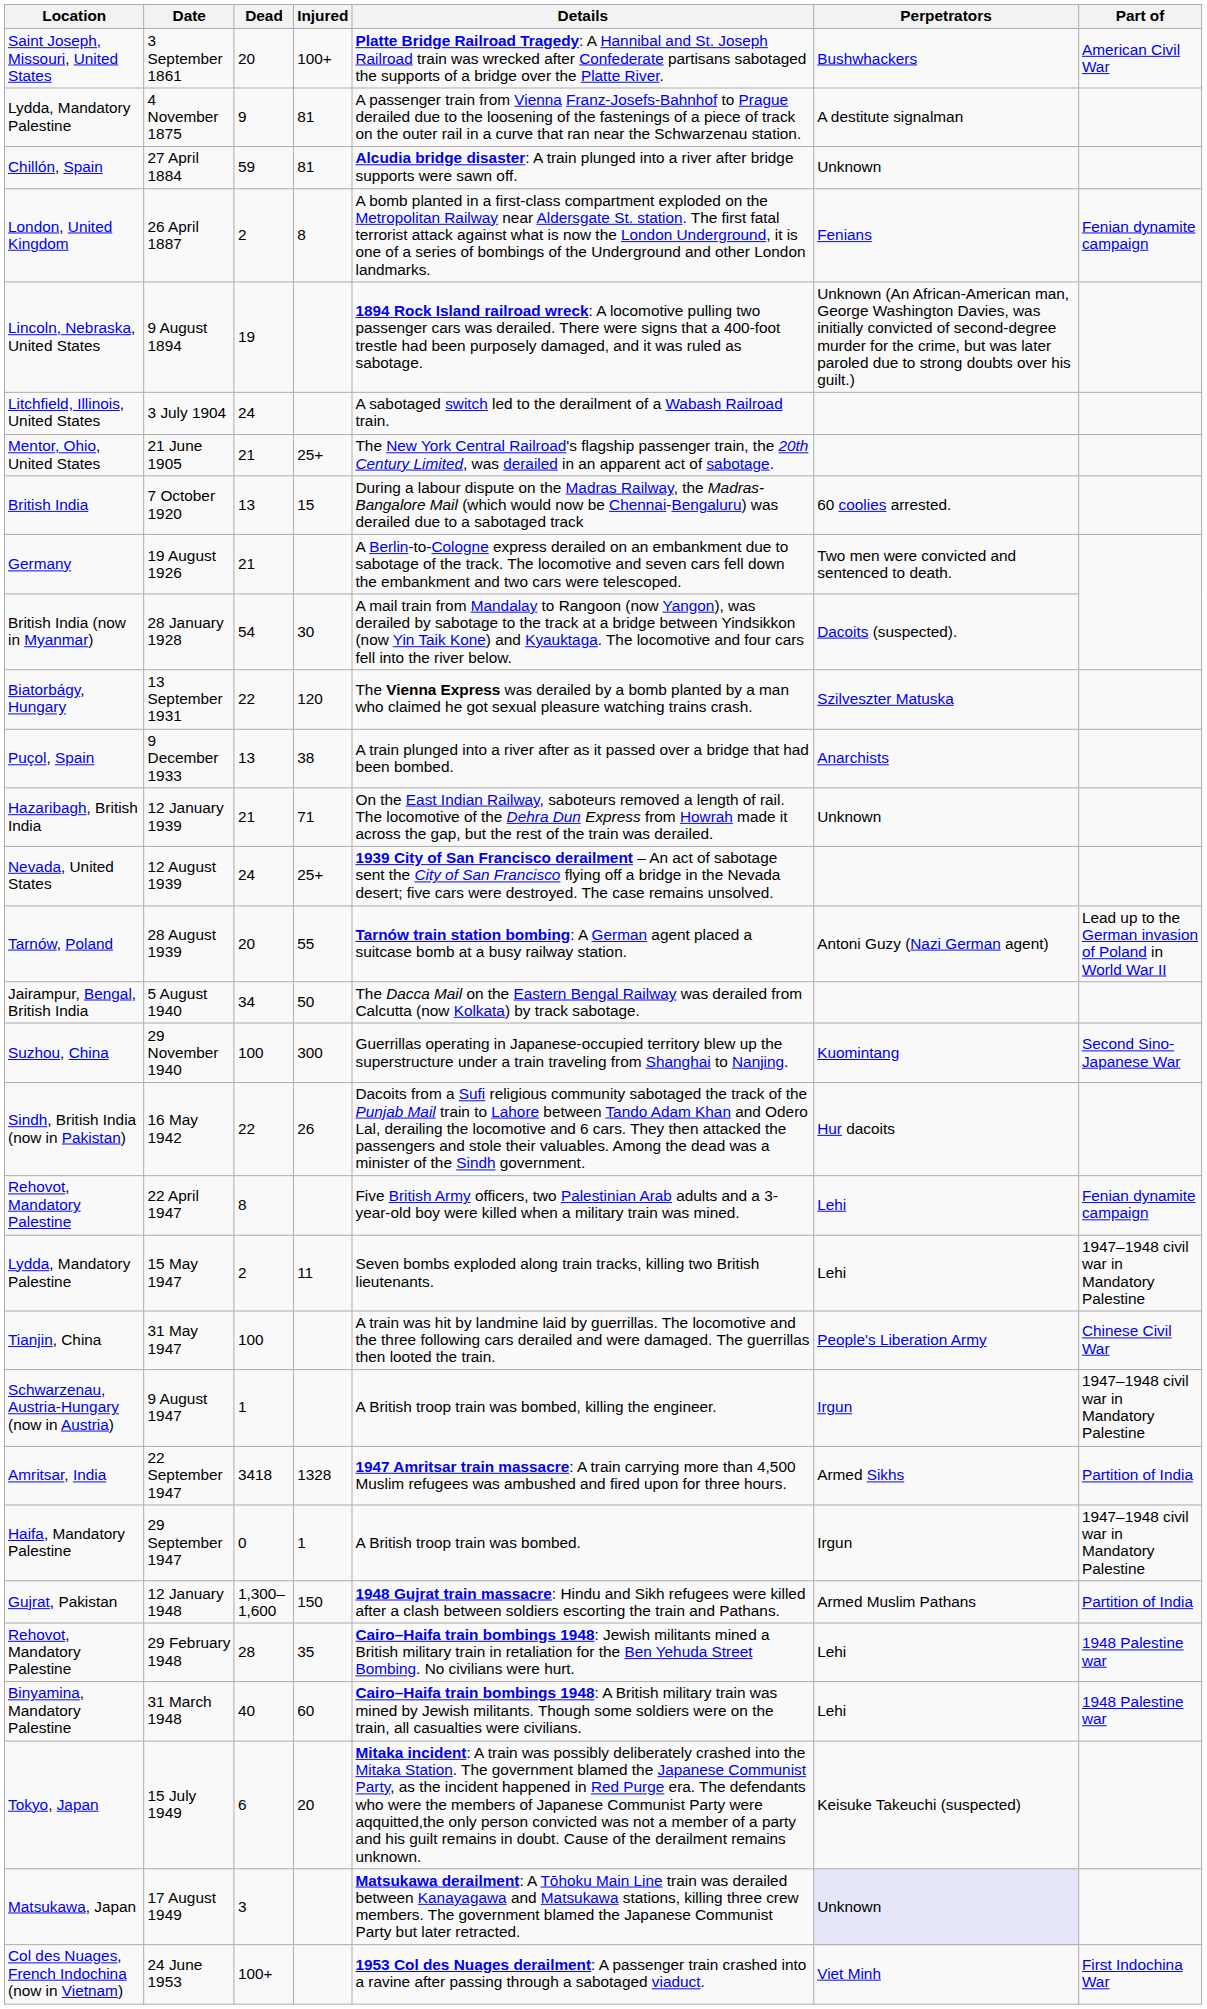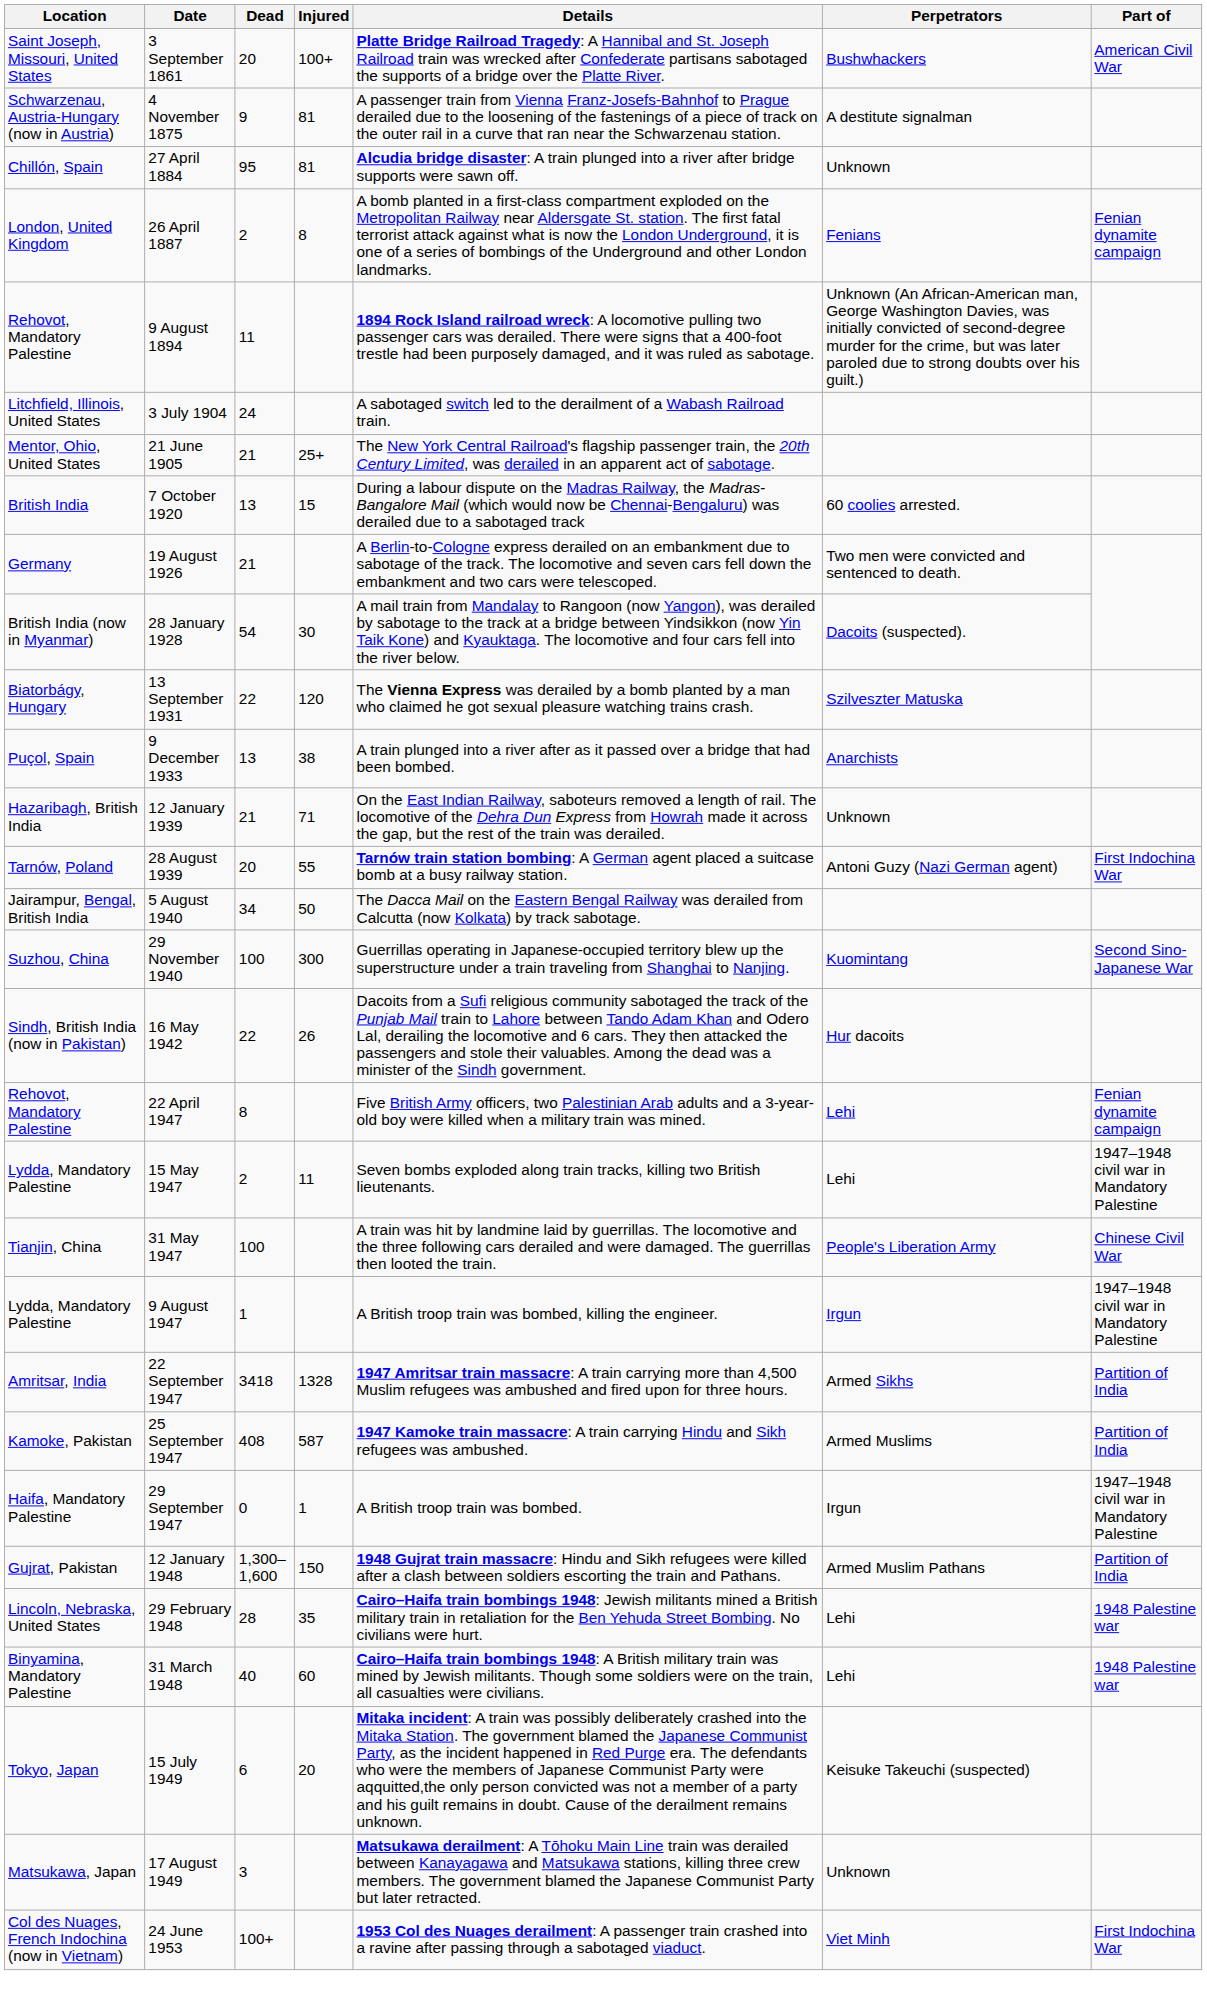4 November 1875 | Location: Lydda, Mandatory Palestine -> Schwarzenau, Austria-Hungary (now in Austria)
27 April 1884 | Dead: 59 -> 95
9 August 1894 | Location: Lincoln, Nebraska, United States -> Rehovot, Mandatory Palestine
9 August 1894 | Dead: 19 -> 11
- row: Nevada, United States | 12 August 1939 | 24 | 25+ | 1939 City of San Francisco derailment – An act of sabotage sent the City of San Francisco flying off a bridge in the Nevada desert; five cars were destroyed. The case remains unsolved.
28 August 1939 | Part of: Lead up to the German invasion of Poland in World War II -> First Indochina War
9 August 1947 | Location: Schwarzenau, Austria-Hungary (now in Austria) -> Lydda, Mandatory Palestine
+ row: Kamoke, Pakistan | 25 September 1947 | 408 | 587 | 1947 Kamoke train massacre: A train carrying Hindu and Sikh refugees was ambushed. | Armed Muslims | Partition of India
29 February 1948 | Location: Rehovot, Mandatory Palestine -> Lincoln, Nebraska, United States
17 August 1949 | Perpetrators: lavender background -> no background
